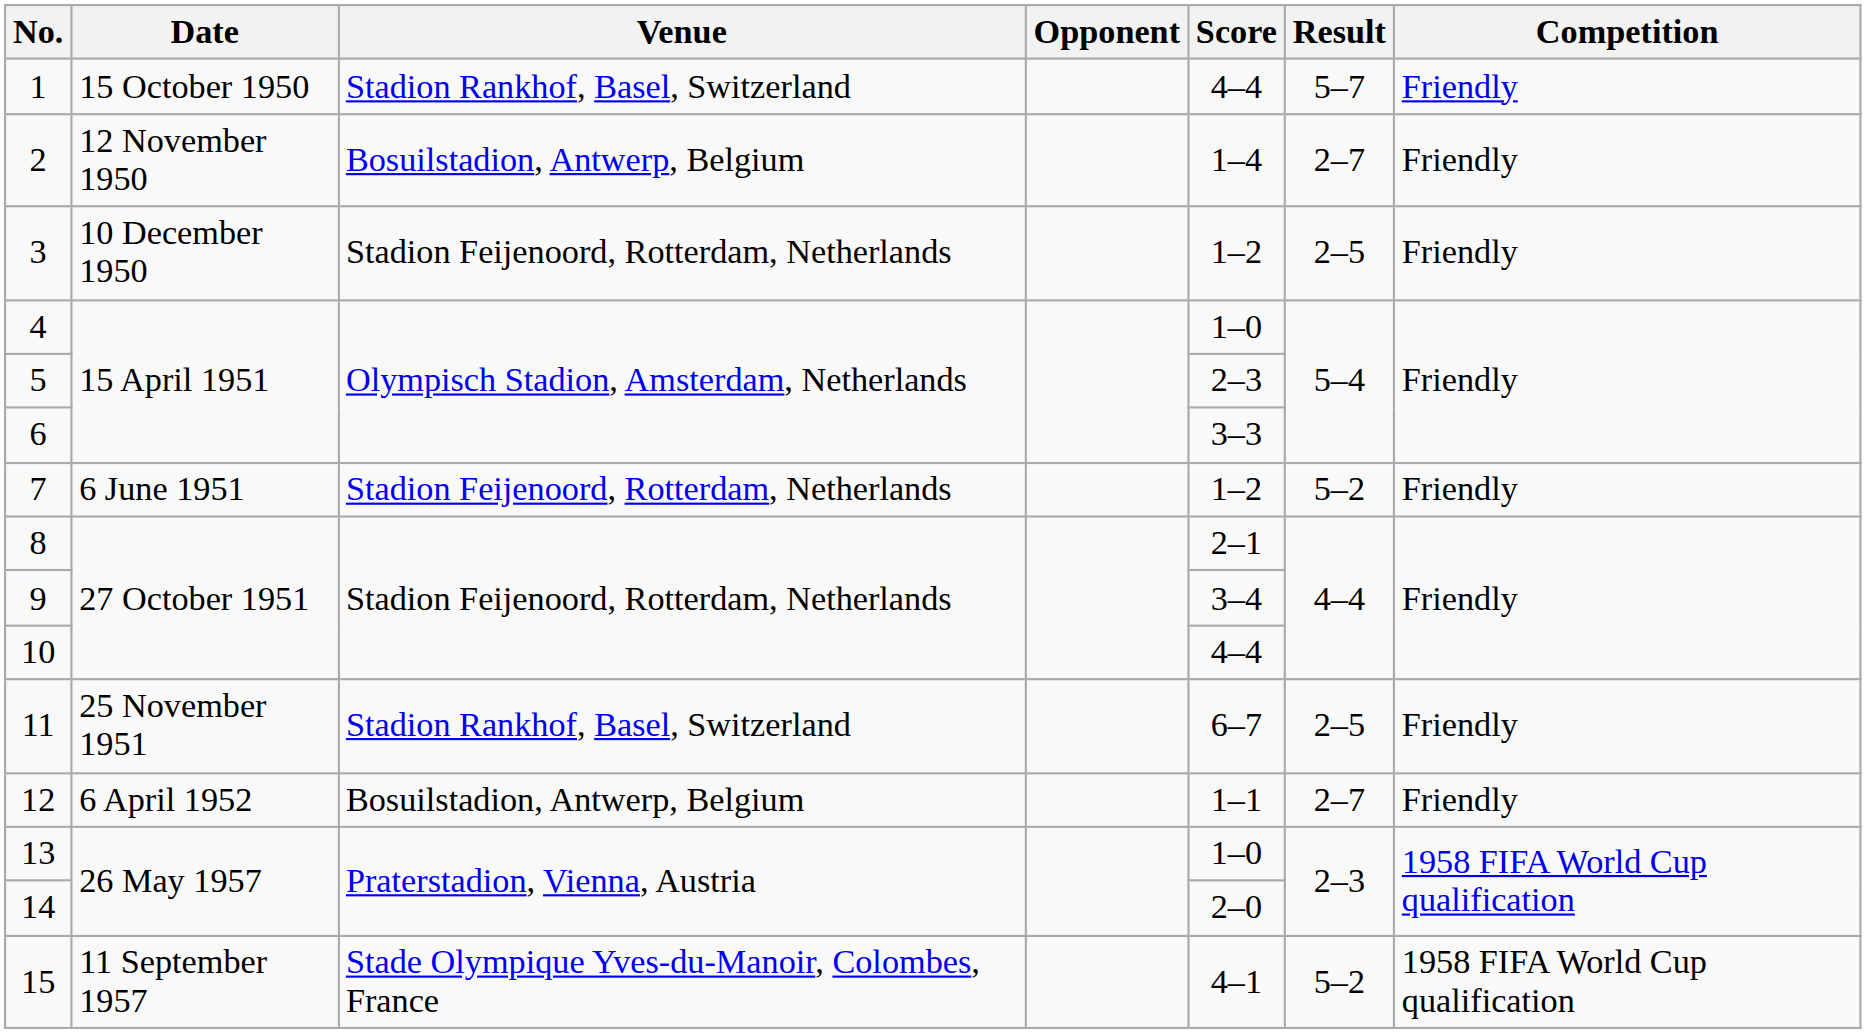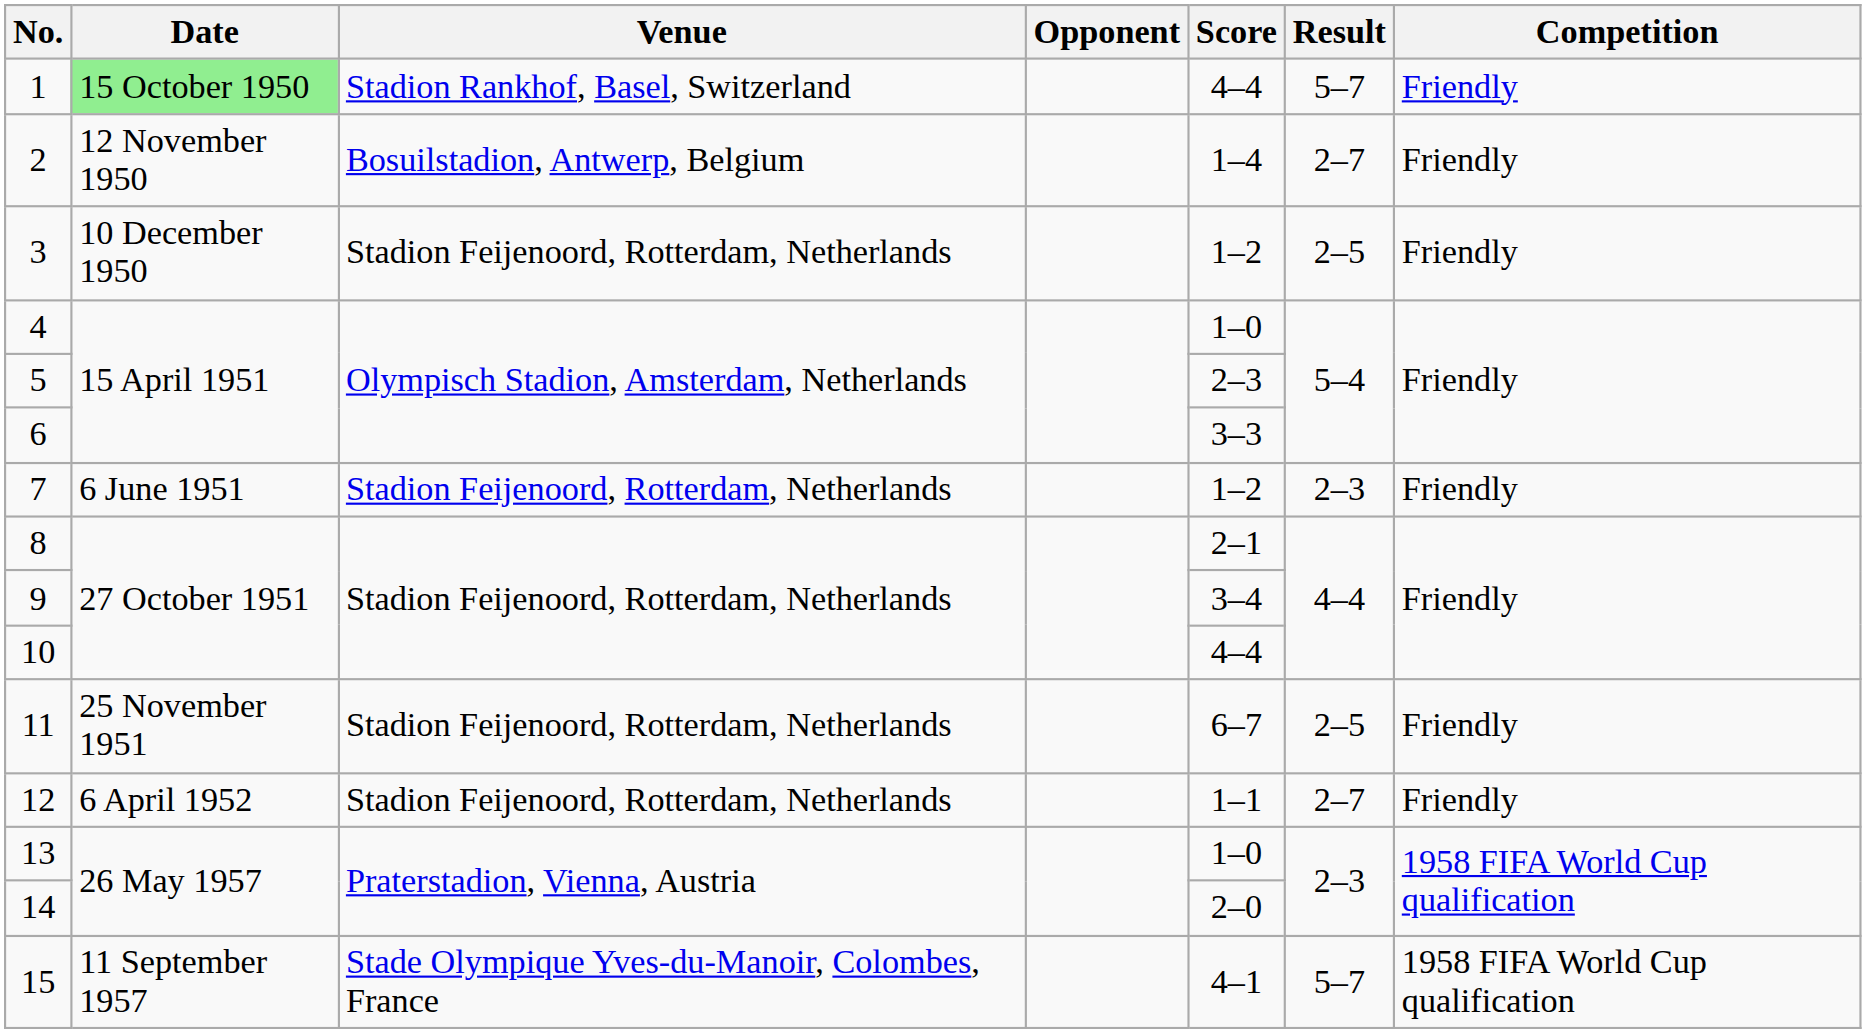1 | Date: no background -> lightgreen background
7 | Result: 5–2 -> 2–3
11 | Venue: Stadion Rankhof, Basel, Switzerland -> Stadion Feijenoord, Rotterdam, Netherlands
12 | Venue: Bosuilstadion, Antwerp, Belgium -> Stadion Feijenoord, Rotterdam, Netherlands
15 | Result: 5–2 -> 5–7
